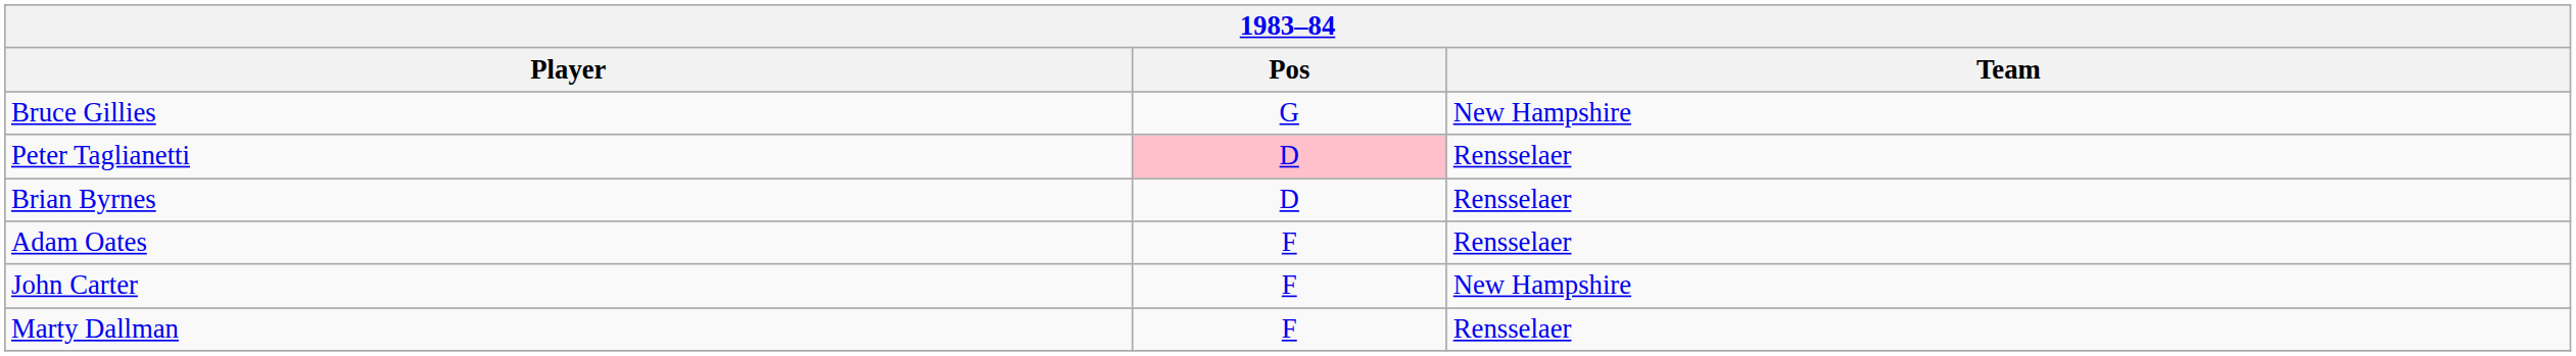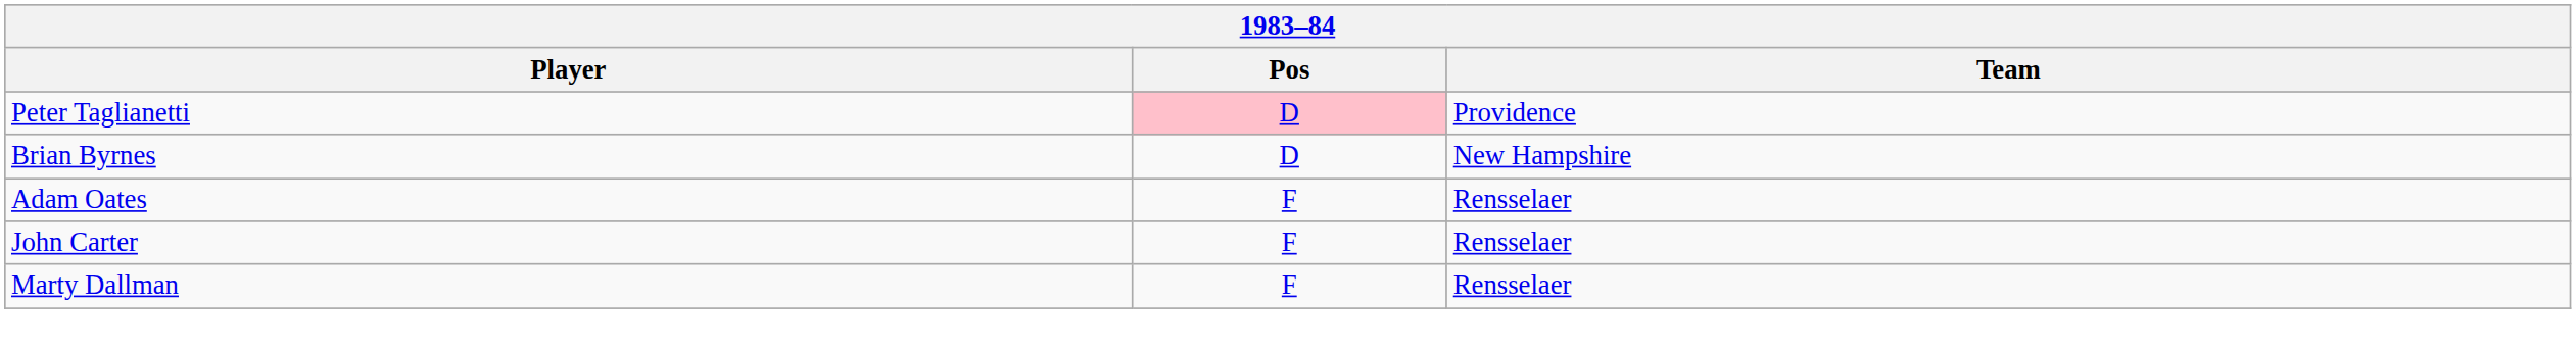- row: Bruce Gillies | G | New Hampshire
Peter Taglianetti | Team: Rensselaer -> Providence
Brian Byrnes | Team: Rensselaer -> New Hampshire
John Carter | Team: New Hampshire -> Rensselaer
